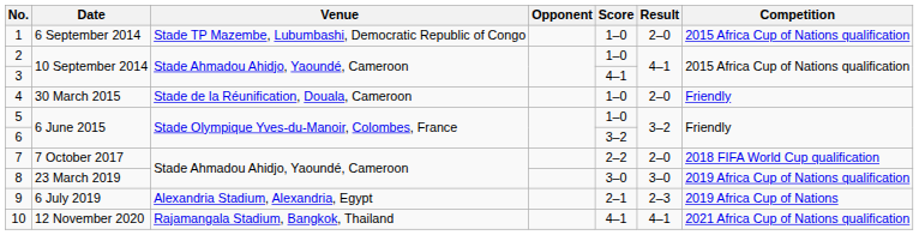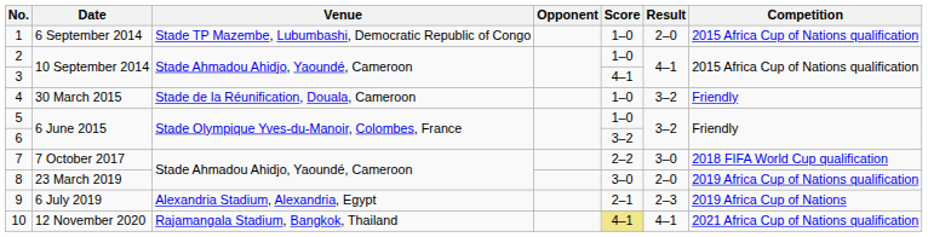4 | Result: 2–0 -> 3–2
7 | Result: 2–0 -> 3–0
8 | Result: 3–0 -> 2–0
10 | Score: no background -> khaki background
